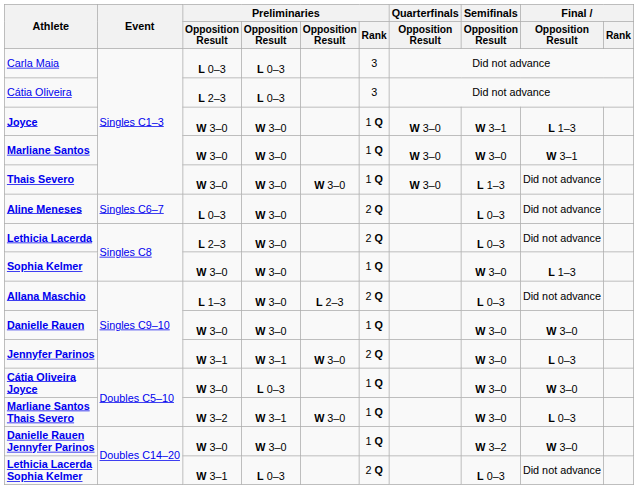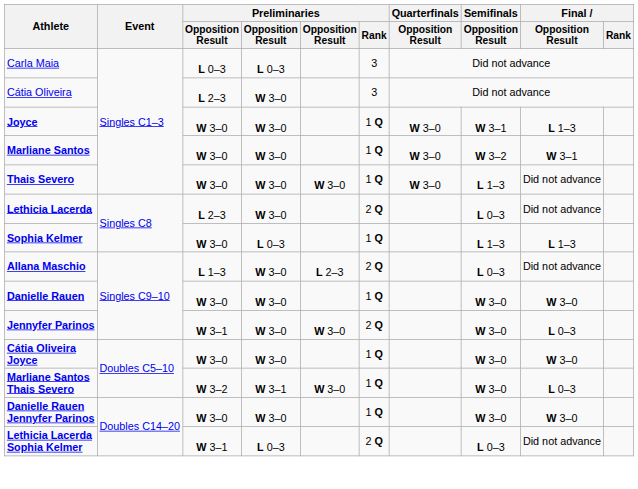Cátia Oliveira | column 4: L 0–3 -> W 3–0
Marliane Santos | Semifinals / Opposition Result: W 3–0 -> W 3–2
- row: Aline Meneses | Singles C6–7 | L 0–3 | W 3–0 | 2 Q | L 0–3 | Did not advance
Sophia Kelmer | column 4: W 3–0 -> L 0–3
Sophia Kelmer | Semifinals / Opposition Result: W 3–0 -> L 1–3
Jennyfer Parinos | column 4: W 3–1 -> W 3–0
Cátia Oliveira Joyce | column 4: L 0–3 -> W 3–0
Danielle Rauen Jennyfer Parinos | Semifinals / Opposition Result: W 3–2 -> W 3–0
